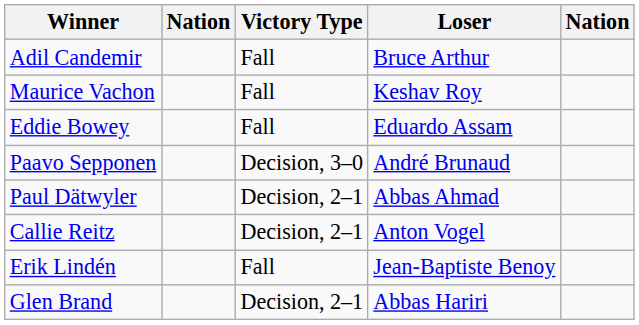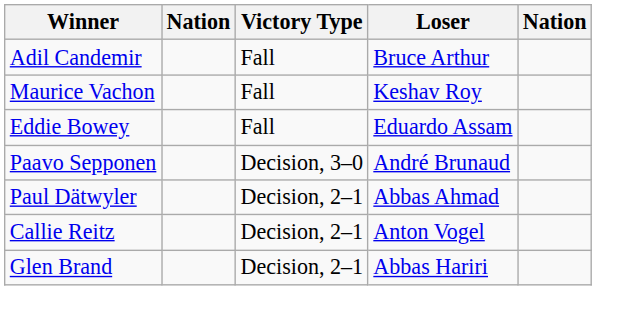- row: Erik Lindén | Fall | Jean-Baptiste Benoy
